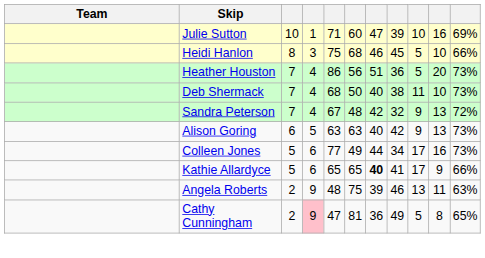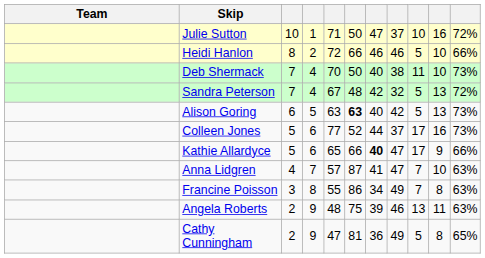Julie Sutton | column 6: 60 -> 50
Julie Sutton | column 8: 39 -> 37
Julie Sutton | column 11: 69% -> 72%
Heidi Hanlon | column 4: 3 -> 2
Heidi Hanlon | column 5: 75 -> 72
Heidi Hanlon | column 6: 68 -> 66
Heidi Hanlon | column 8: 45 -> 46
- row: Heather Houston | 7 | 4 | 86 | 56 | 51 | 36 | 5 | 20 | 73%
Deb Shermack | column 5: 68 -> 70
Sandra Peterson | column 9: 9 -> 5
Alison Goring | column 6: normal -> bold
Alison Goring | column 9: 9 -> 5
Colleen Jones | column 6: 49 -> 52
Colleen Jones | column 8: 34 -> 37
Kathie Allardyce | column 6: 65 -> 66
Kathie Allardyce | column 8: 41 -> 47
+ row: Anna Lidgren | 4 | 7 | 57 | 87 | 41 | 47 | 7 | 10 | 63%
+ row: Francine Poisson | 3 | 8 | 55 | 86 | 34 | 49 | 7 | 8 | 63%
Cathy Cunningham | column 4: pink background -> no background
